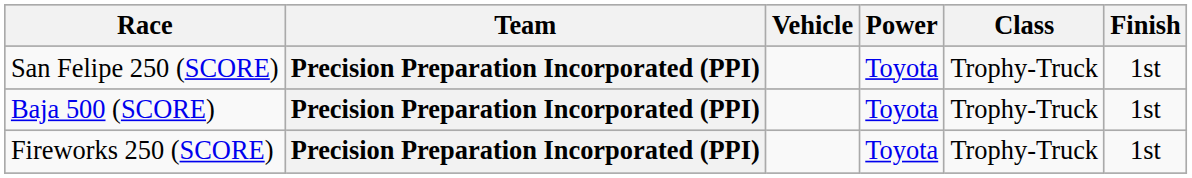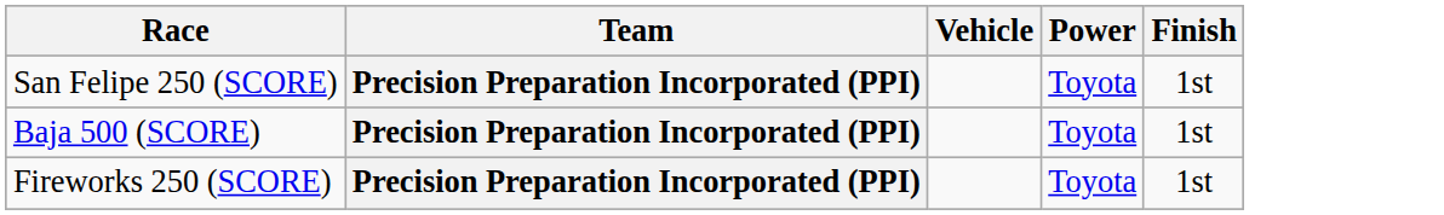- column: Class | Trophy-Truck | Trophy-Truck | Trophy-Truck
